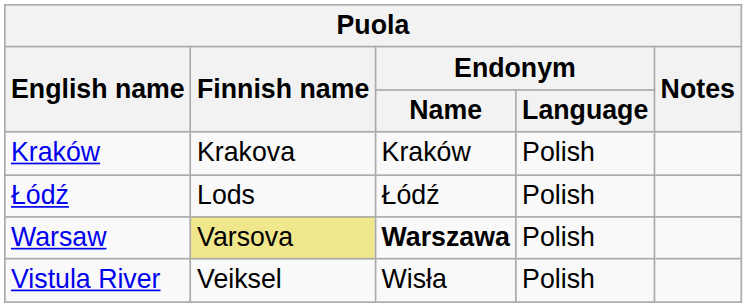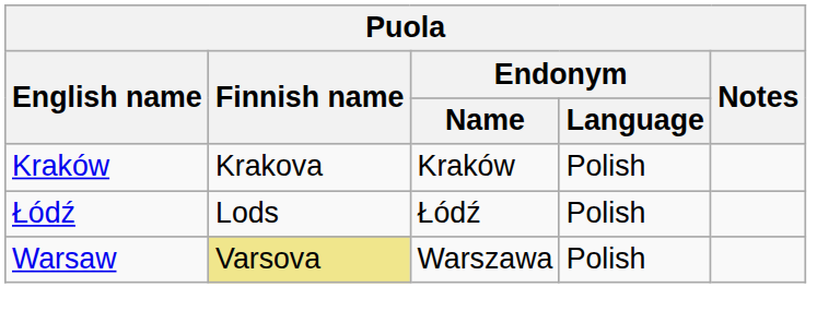Warsaw | Endonym / Name: bold -> normal
- row: Vistula River | Veiksel | Wisła | Polish
